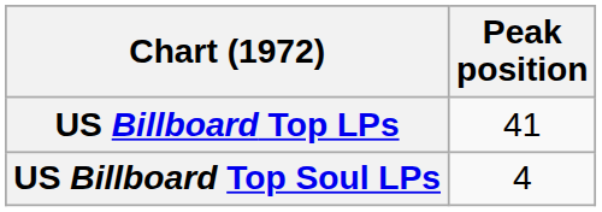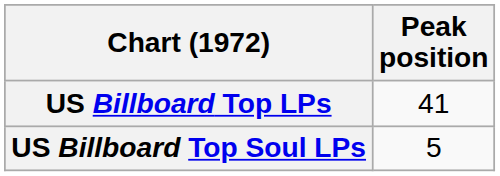US Billboard Top Soul LPs | Peak position: 4 -> 5
